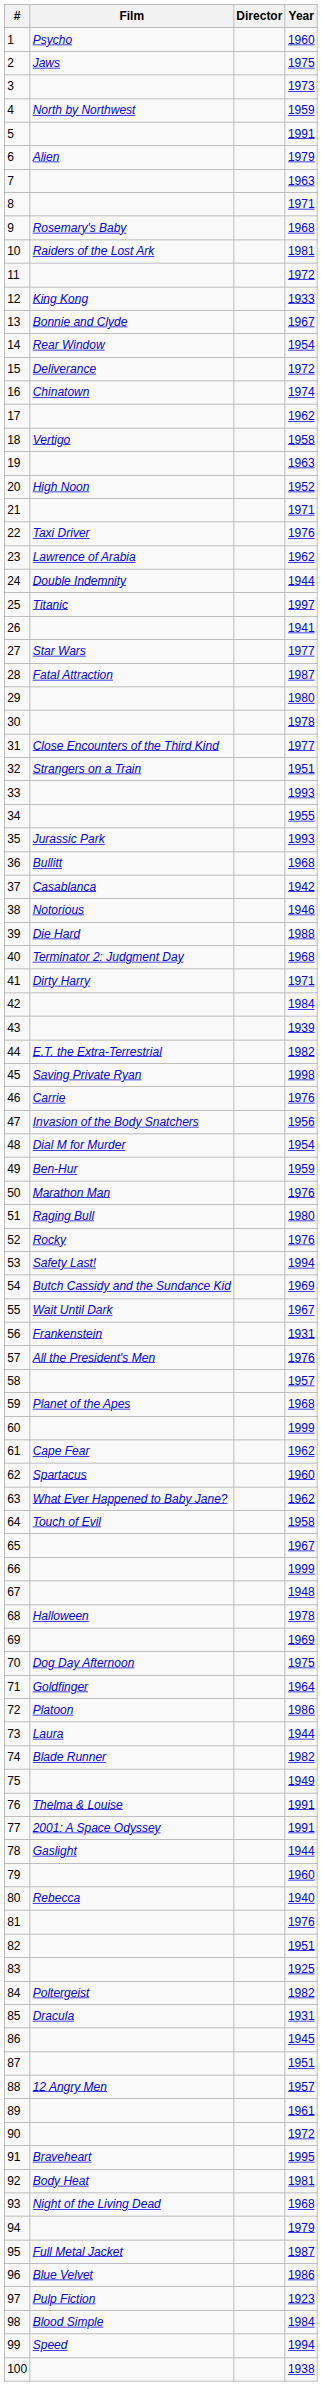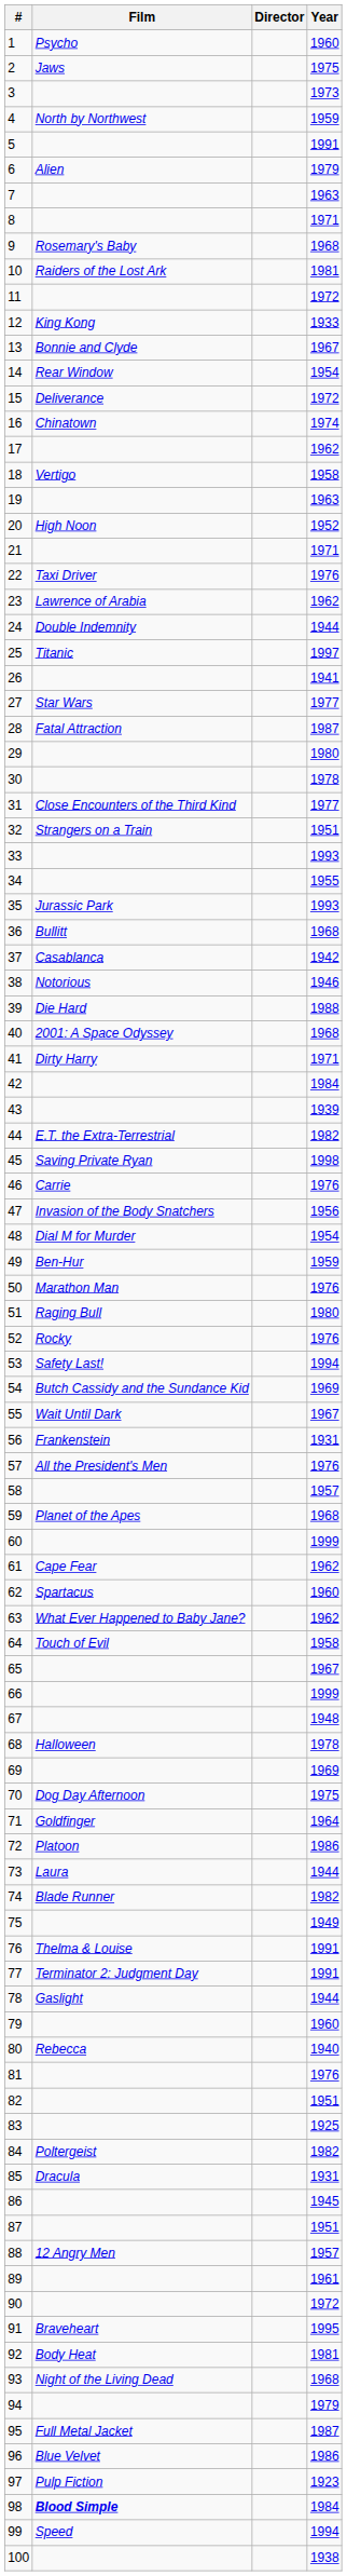40 | Film: Terminator 2: Judgment Day -> 2001: A Space Odyssey
77 | Film: 2001: A Space Odyssey -> Terminator 2: Judgment Day
98 | Film: normal -> bold
